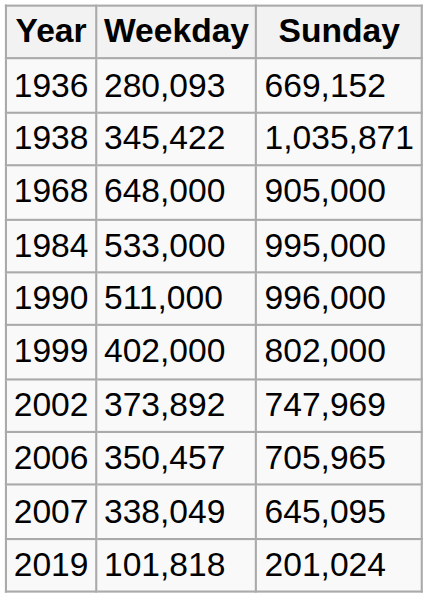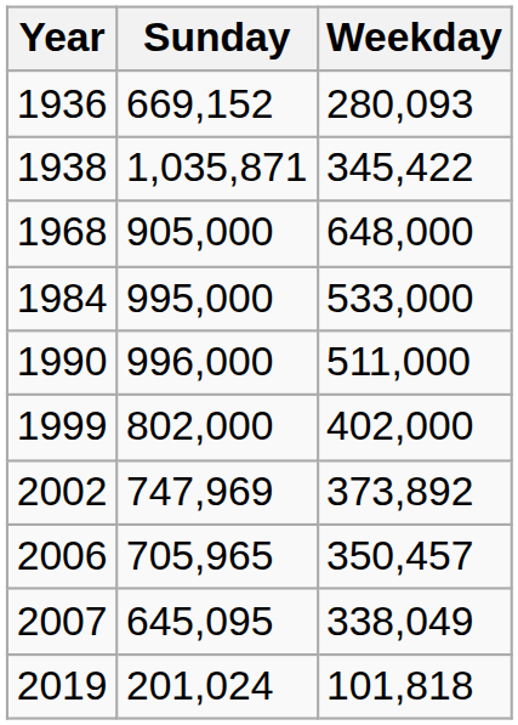columns swapped: Weekday <-> Sunday
